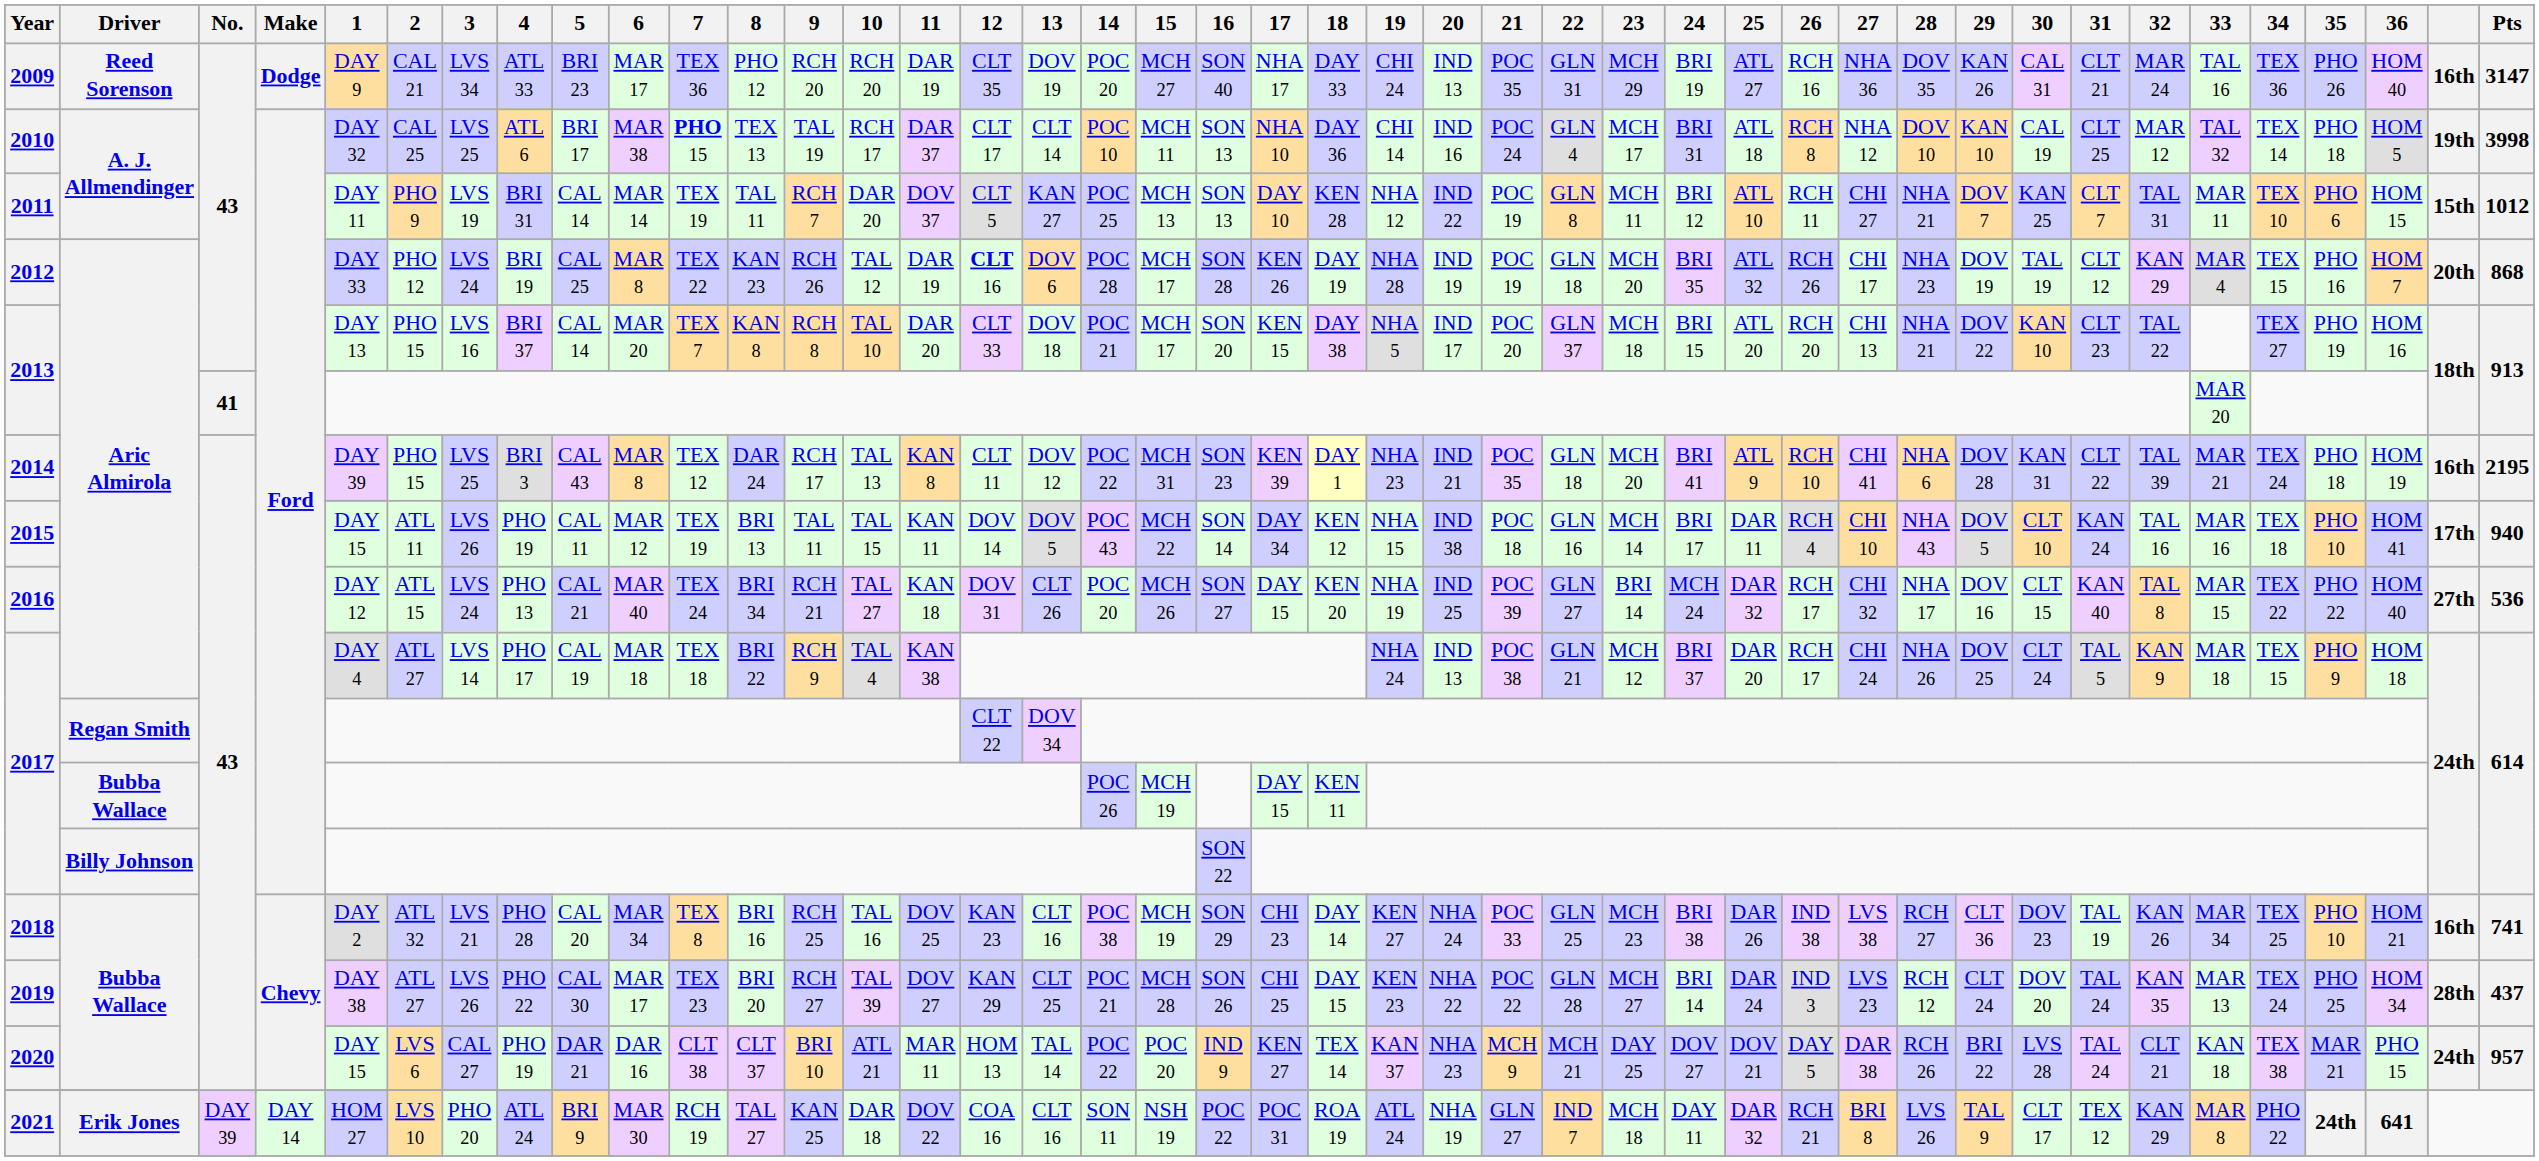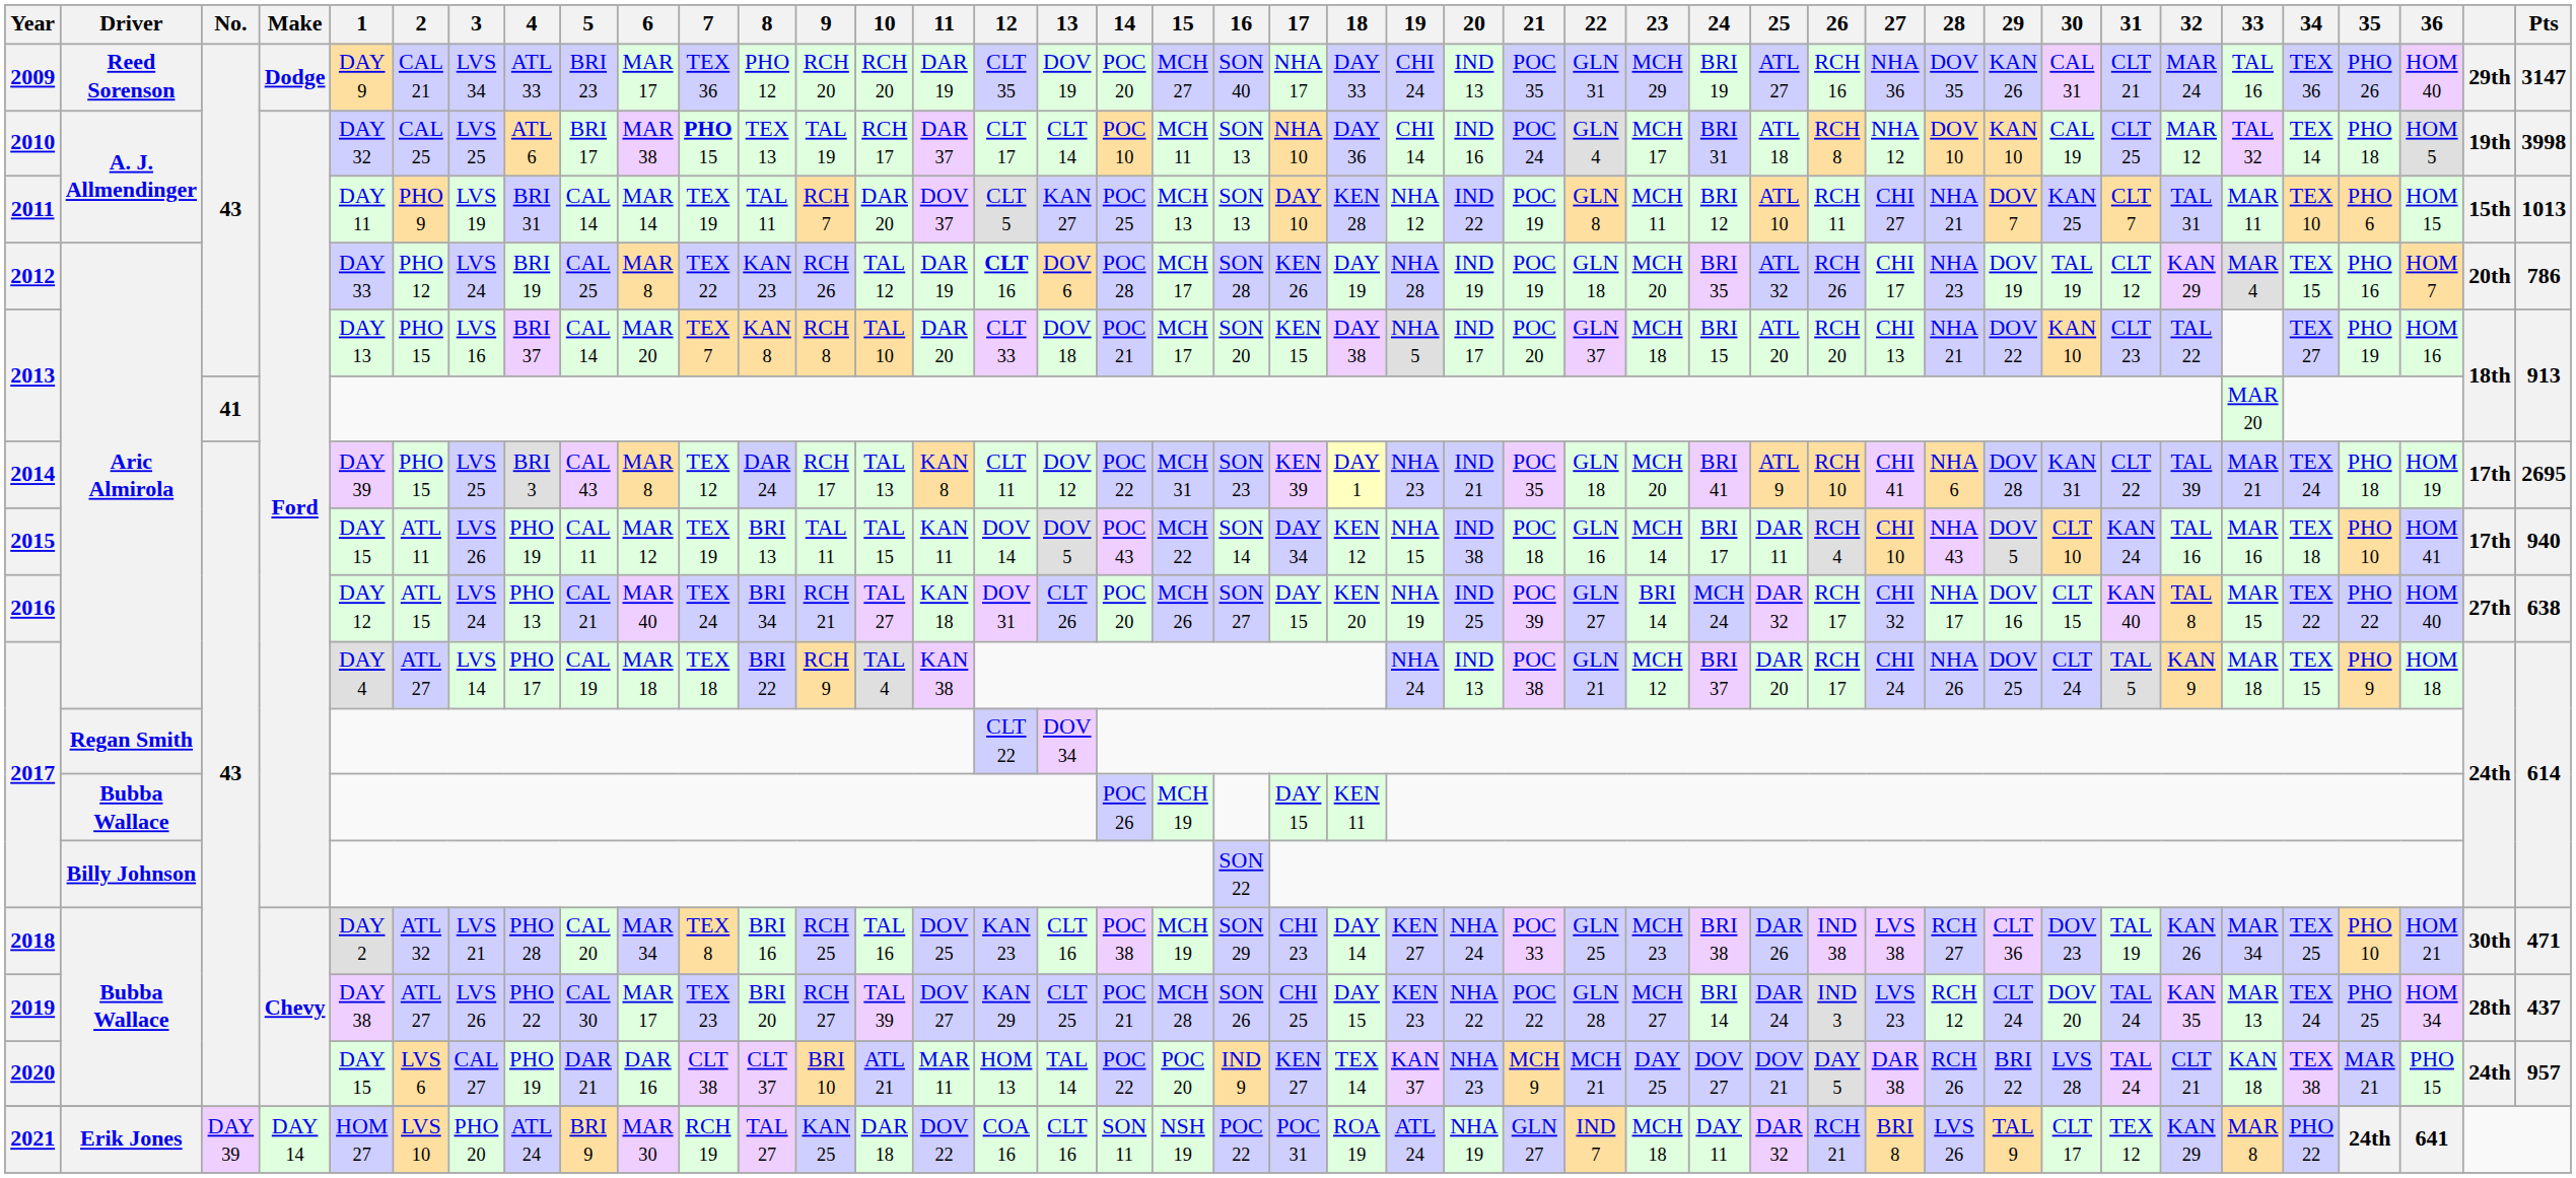2009 | column 41: 16th -> 29th
2011 | Pts: 1012 -> 1013
2012 | Pts: 868 -> 786
2014 | column 41: 16th -> 17th
2014 | Pts: 2195 -> 2695
2016 | Pts: 536 -> 638
2018 | column 41: 16th -> 30th
2018 | Pts: 741 -> 471
